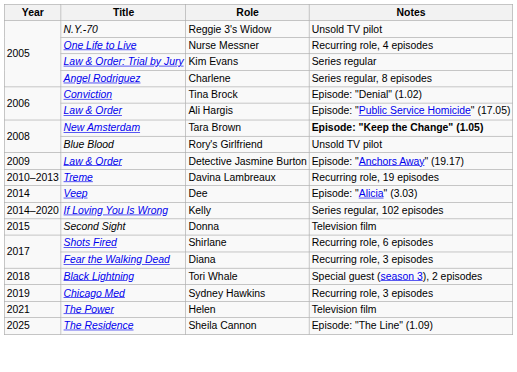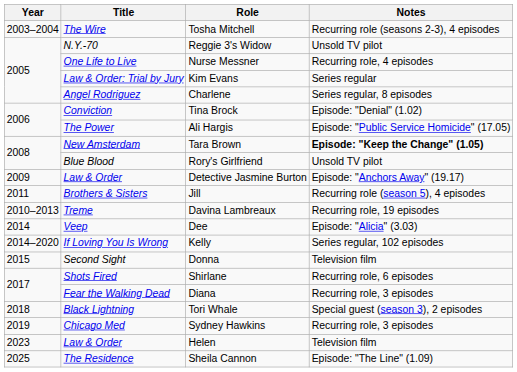+ row: 2003–2004 | The Wire | Tosha Mitchell | Recurring role (seasons 2-3), 4 episodes
Ali Hargis | Title: Law & Order -> The Power
+ row: 2011 | Brothers & Sisters | Jill | Recurring role (season 5), 4 episodes
Helen | Year: 2021 -> 2023
Helen | Title: The Power -> Law & Order
